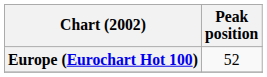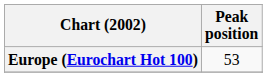Europe (Eurochart Hot 100) | Peak position: 52 -> 53
